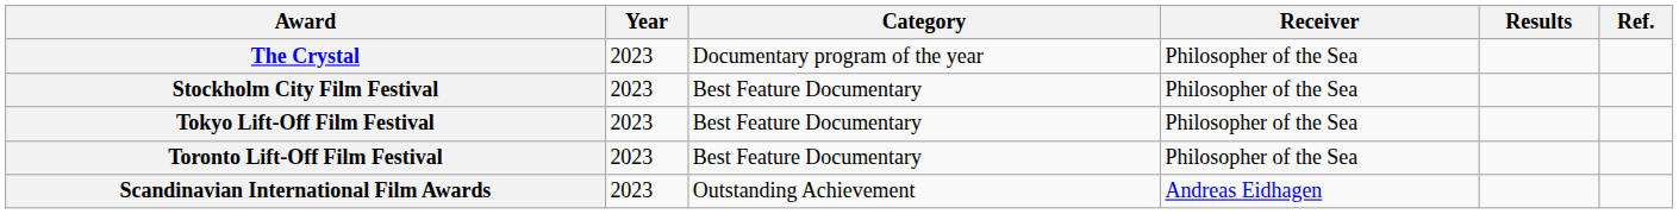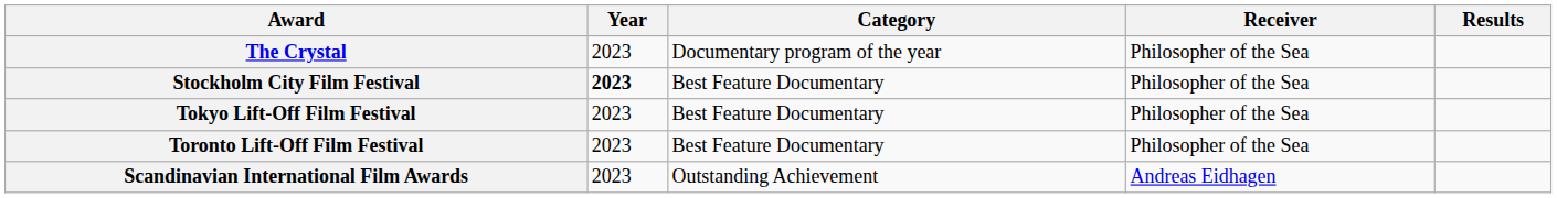- column: Ref.
Stockholm City Film Festival | Year: normal -> bold
